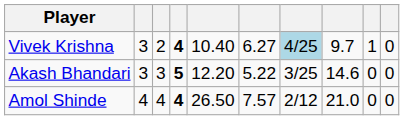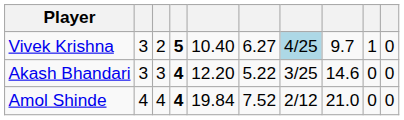Vivek Krishna | column 4: 4 -> 5
Akash Bhandari | column 4: 5 -> 4
Amol Shinde | column 5: 26.50 -> 19.84
Amol Shinde | column 6: 7.57 -> 7.52
